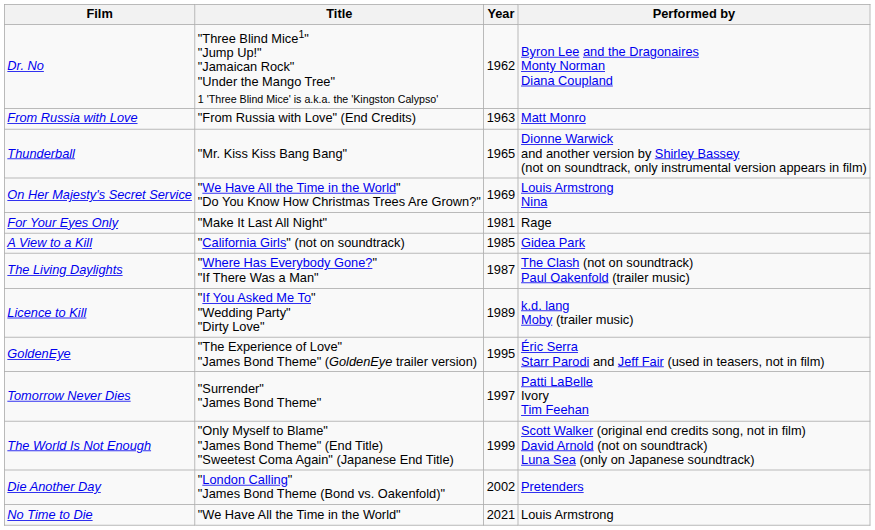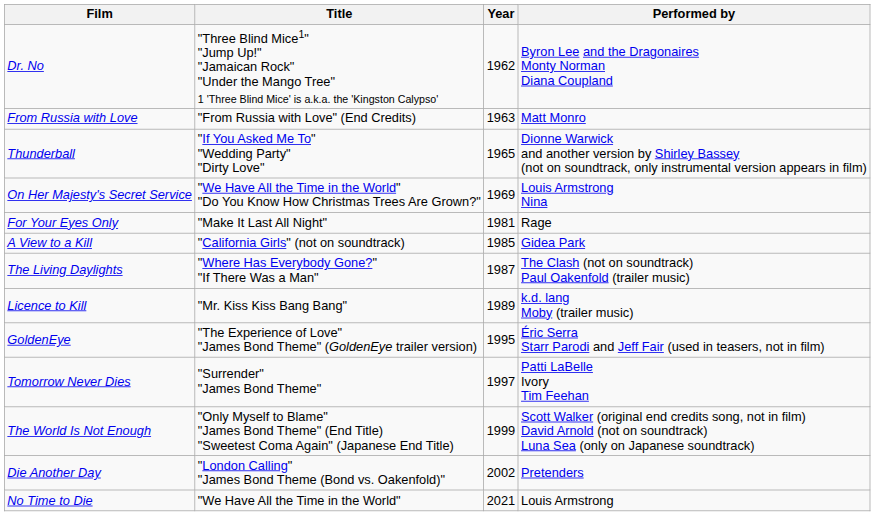Thunderball | Title: "Mr. Kiss Kiss Bang Bang" -> "If You Asked Me To" "Wedding Party" "Dirty Love"
Licence to Kill | Title: "If You Asked Me To" "Wedding Party" "Dirty Love" -> "Mr. Kiss Kiss Bang Bang"
